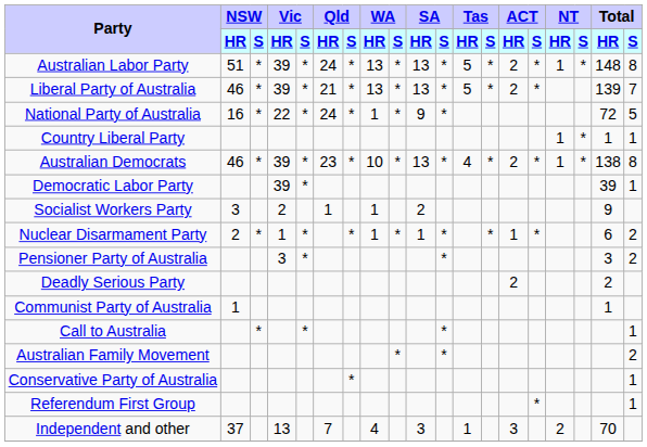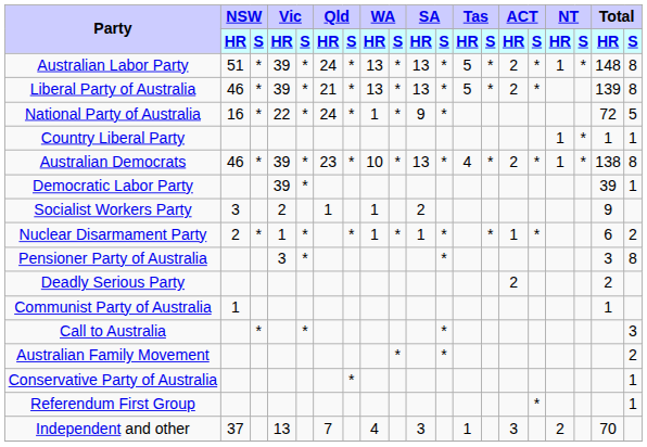Liberal Party of Australia | Total / S: 7 -> 8
Pensioner Party of Australia | Total / S: 2 -> 8
Call to Australia | Total / S: 1 -> 3
